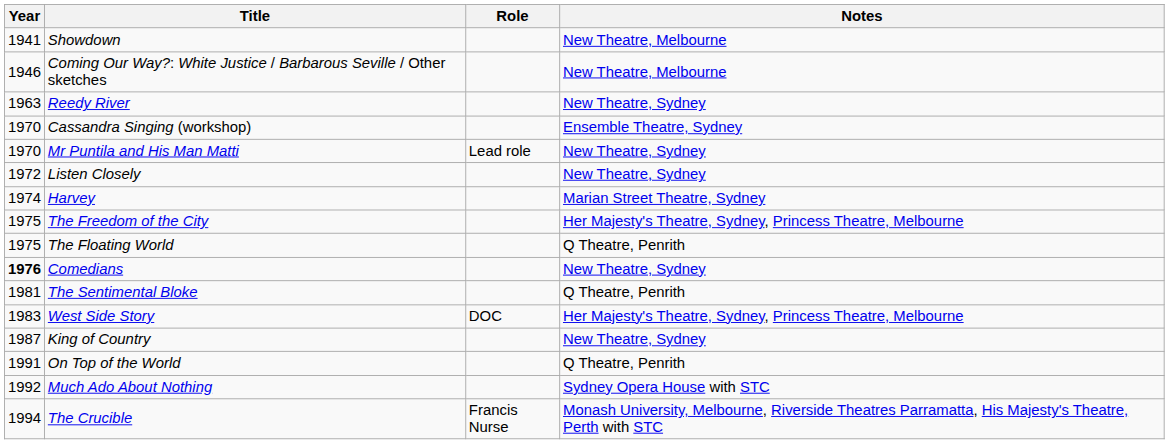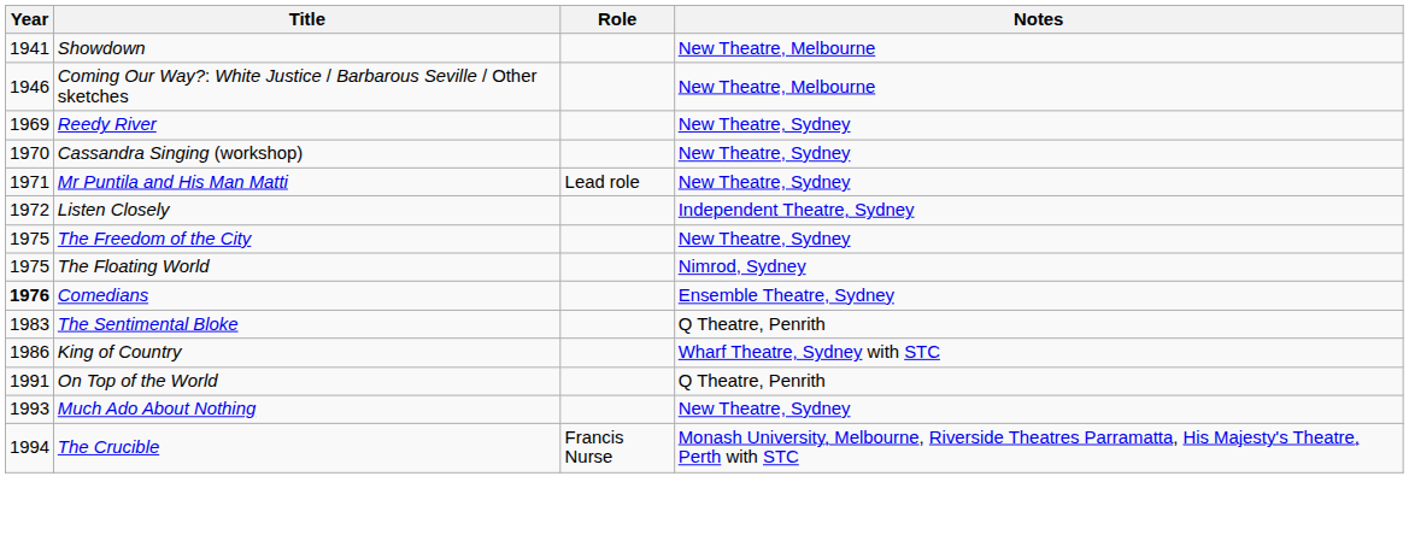Reedy River | Year: 1963 -> 1969
Cassandra Singing (workshop) | Notes: Ensemble Theatre, Sydney -> New Theatre, Sydney
Mr Puntila and His Man Matti | Year: 1970 -> 1971
Listen Closely | Notes: New Theatre, Sydney -> Independent Theatre, Sydney
- row: 1974 | Harvey | Marian Street Theatre, Sydney
The Freedom of the City | Notes: Her Majesty's Theatre, Sydney, Princess Theatre, Melbourne -> New Theatre, Sydney
The Floating World | Notes: Q Theatre, Penrith -> Nimrod, Sydney
Comedians | Notes: New Theatre, Sydney -> Ensemble Theatre, Sydney
The Sentimental Bloke | Year: 1981 -> 1983
- row: 1983 | West Side Story | DOC | Her Majesty's Theatre, Sydney, Princess Theatre, Melbourne
King of Country | Year: 1987 -> 1986
King of Country | Notes: New Theatre, Sydney -> Wharf Theatre, Sydney with STC
Much Ado About Nothing | Year: 1992 -> 1993
Much Ado About Nothing | Notes: Sydney Opera House with STC -> New Theatre, Sydney
